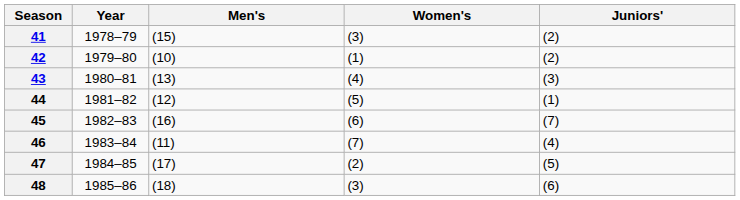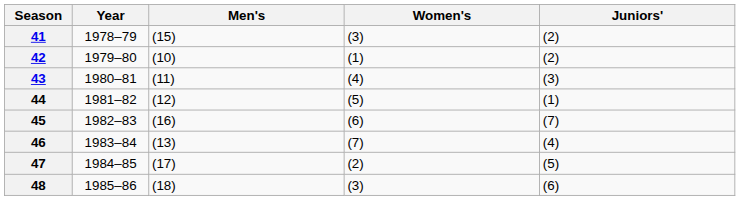43 | Men's: (13) -> (11)
46 | Men's: (11) -> (13)
